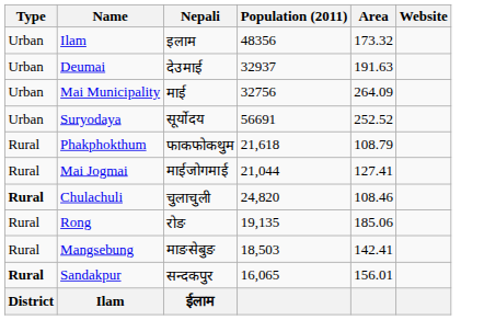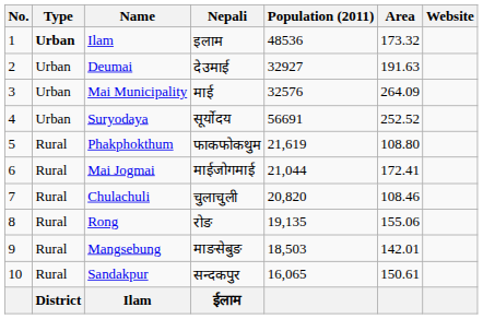+ column: No. | 1 | 2 | 3 | 4 | 5 | 6 | 7 | 8 | 9 | 10
Ilam / इलाम | Type: normal -> bold
Ilam / इलाम | Population (2011): 48356 -> 48536
Deumai | Population (2011): 32937 -> 32927
Mai Municipality | Population (2011): 32756 -> 32576
Phakphokthum | Population (2011): 21,618 -> 21,619
Phakphokthum | Area: 108.79 -> 108.80
Mai Jogmai | Area: 127.41 -> 172.41
Chulachuli | Type: bold -> normal
Chulachuli | Population (2011): 24,820 -> 20,820
Rong | Area: 185.06 -> 155.06
Mangsebung | Area: 142.41 -> 142.01
Sandakpur | Type: bold -> normal
Sandakpur | Area: 156.01 -> 150.61
